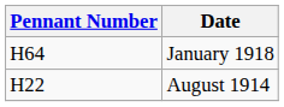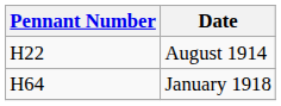rows swapped: August 1914 <-> January 1918
